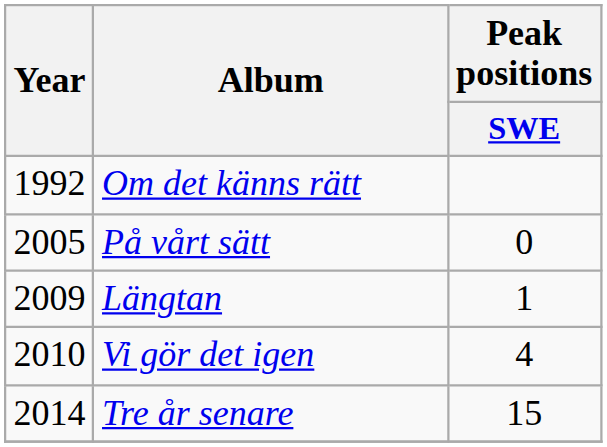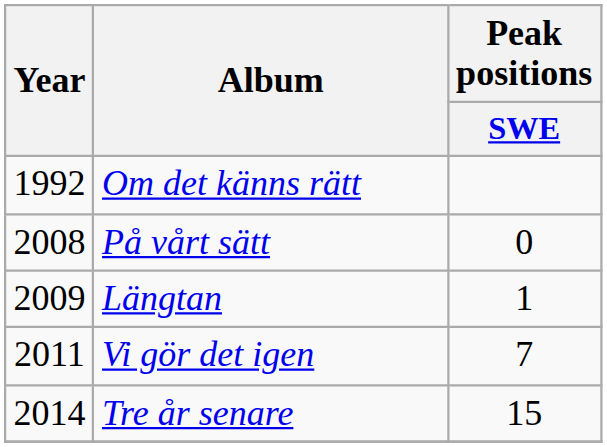På vårt sätt | Year: 2005 -> 2008
Vi gör det igen | Year: 2010 -> 2011
Vi gör det igen | Peak positions / SWE: 4 -> 7
